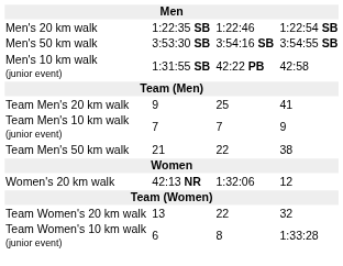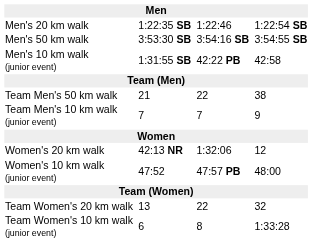- row: Team Men's 20 km walk | 9 | 25 | 41
rows swapped: Team Men's 50 km walk <-> Team Men's 10 km walk (junior event)
+ row: Women's 10 km walk (junior event) | 47:52 | 47:57 PB | 48:00
